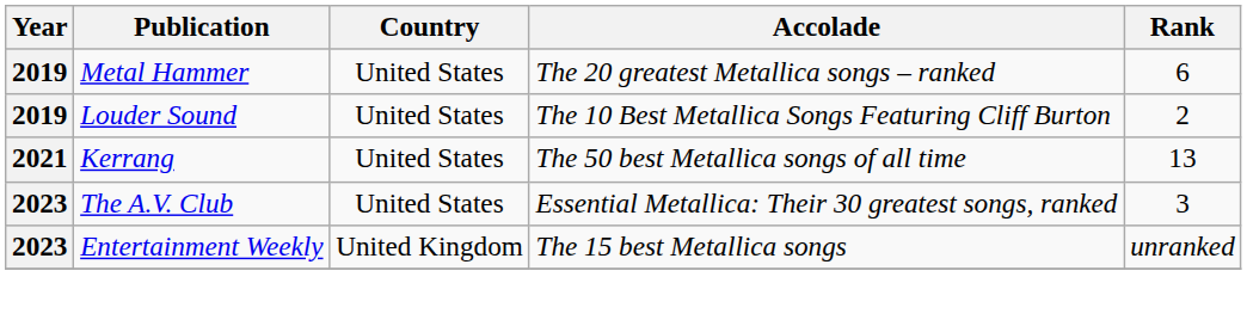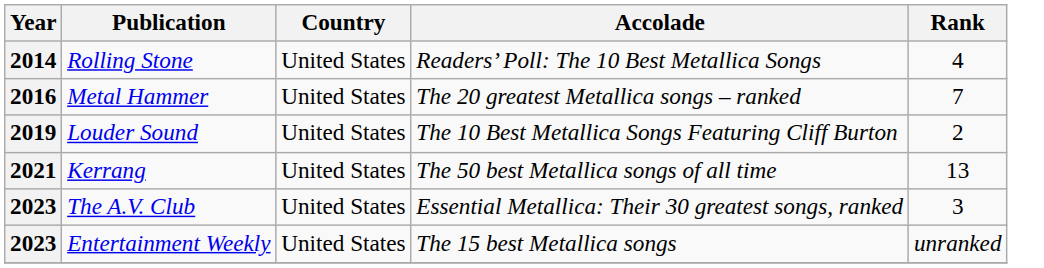+ row: 2014 | Rolling Stone | United States | Readers’ Poll: The 10 Best Metallica Songs | 4
Metal Hammer | Year: 2019 -> 2016
Metal Hammer | Rank: 6 -> 7
Entertainment Weekly | Country: United Kingdom -> United States
